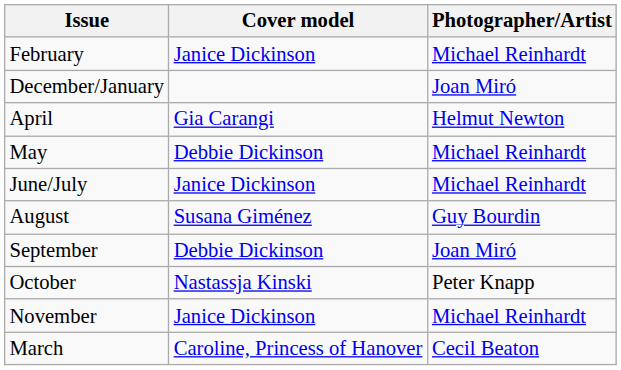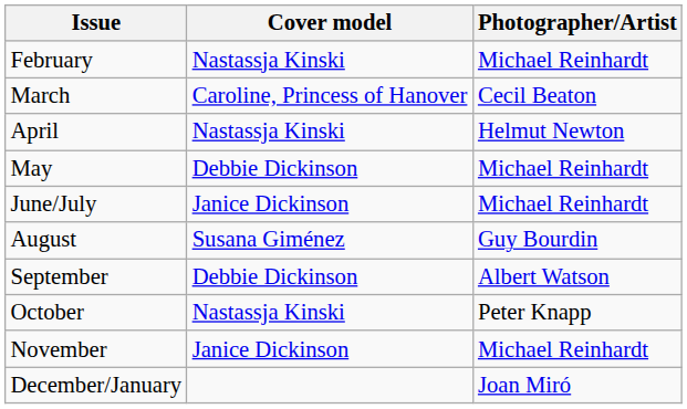February | Cover model: Janice Dickinson -> Nastassja Kinski
rows swapped: March <-> December/January
April | Cover model: Gia Carangi -> Nastassja Kinski
September | Photographer/Artist: Joan Miró -> Albert Watson
